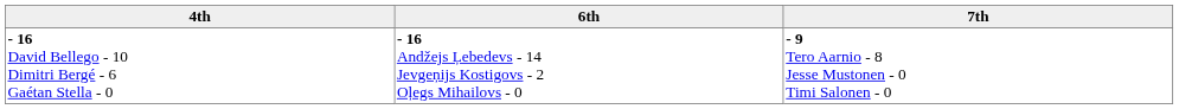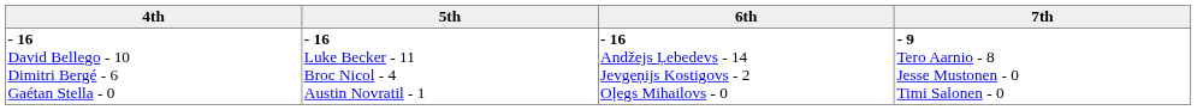+ column: 5th | - 16 Luke Becker - 11 Broc Nicol - 4 Austin Novratil - 1
